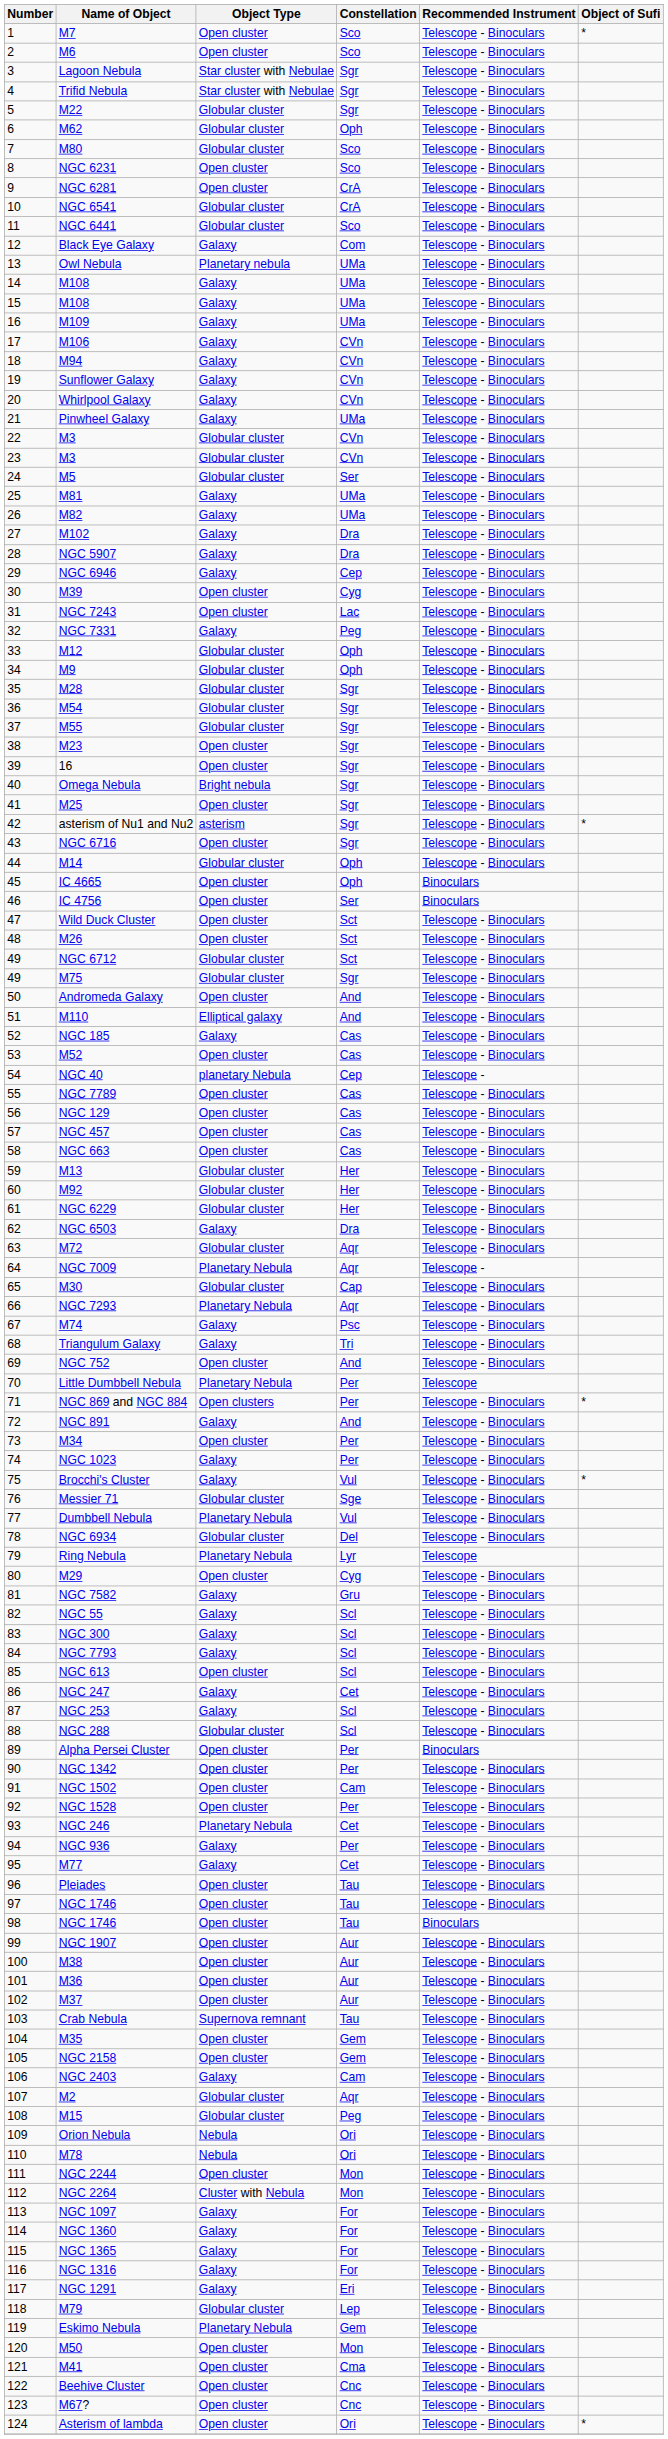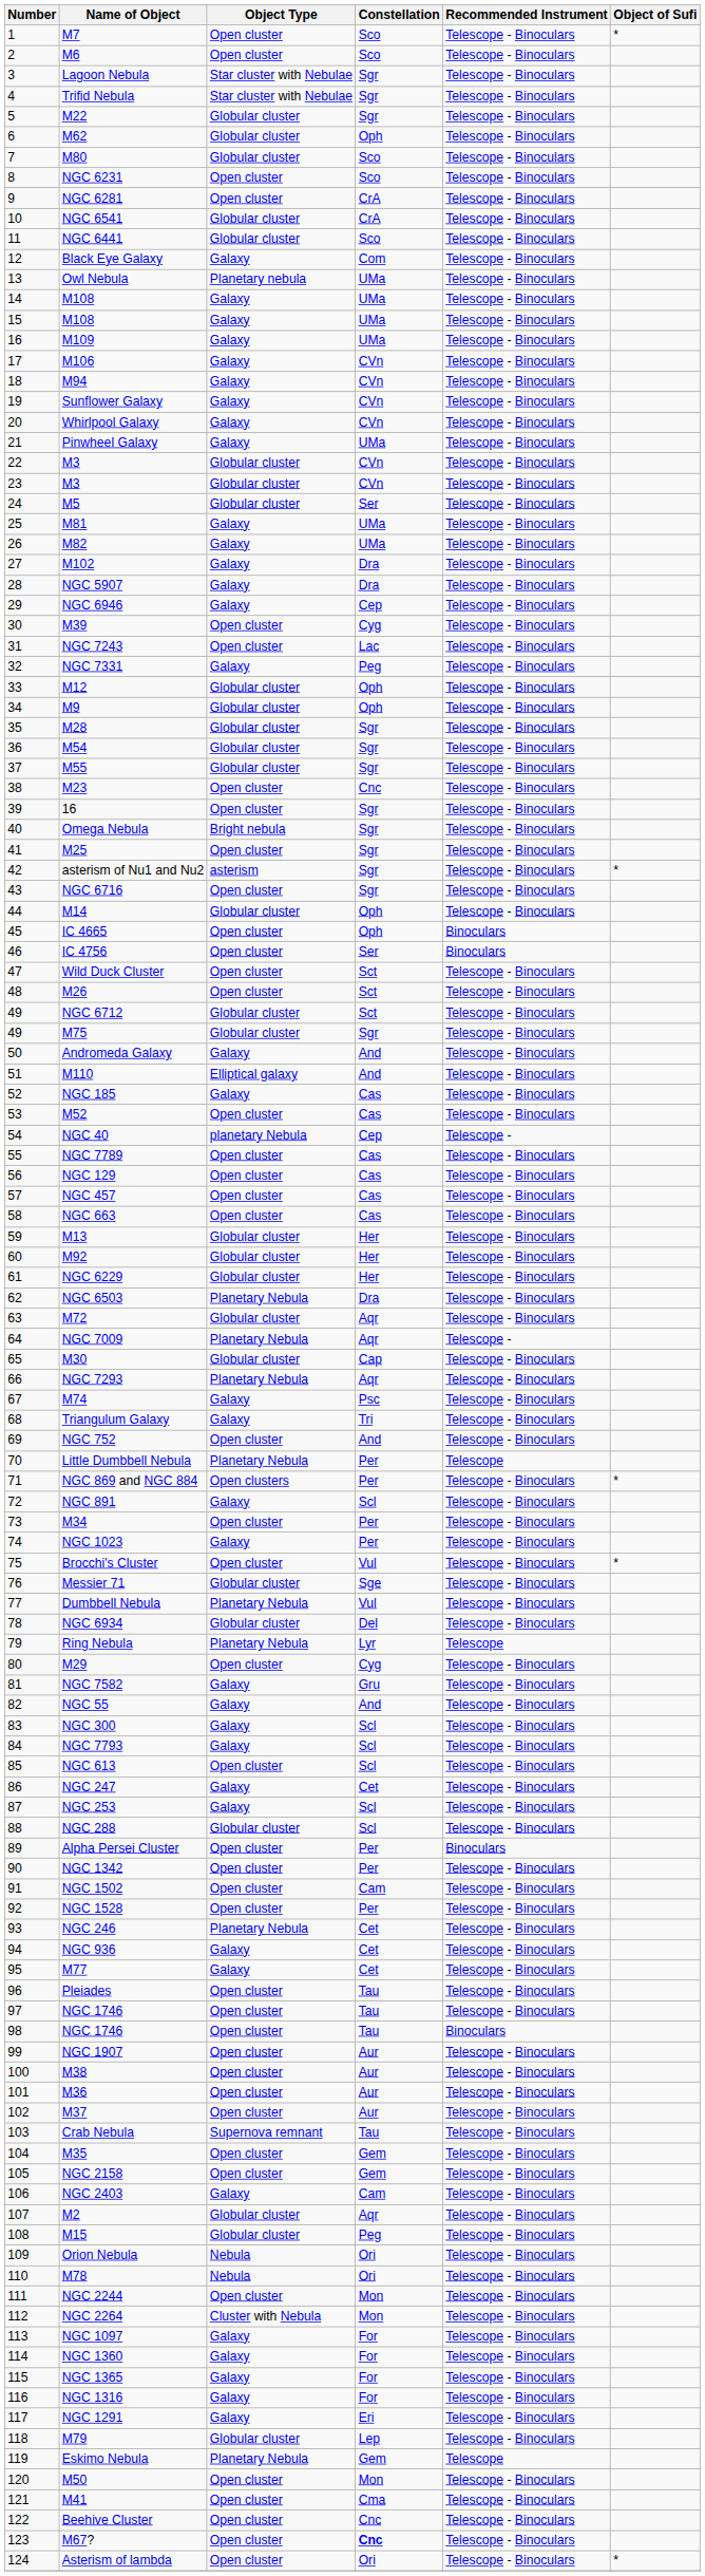M23 | Constellation: Sgr -> Cnc
Andromeda Galaxy | Object Type: Open cluster -> Galaxy
NGC 6503 | Object Type: Galaxy -> Planetary Nebula
NGC 891 | Constellation: And -> Scl
Brocchi's Cluster | Object Type: Galaxy -> Open cluster
NGC 55 | Constellation: Scl -> And
NGC 936 | Constellation: Per -> Cet
M67? | Constellation: normal -> bold
